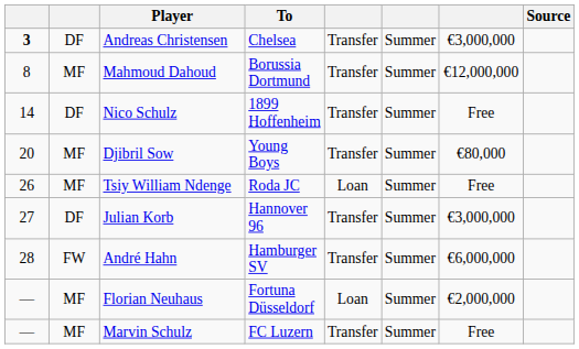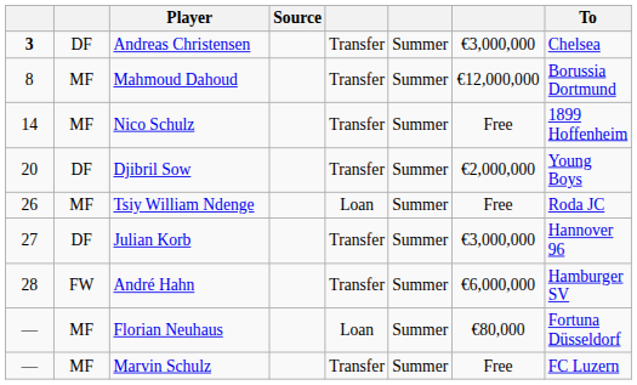columns swapped: To <-> Source
Nico Schulz | column 2: DF -> MF
Djibril Sow | column 2: MF -> DF
Djibril Sow | column 7: €80,000 -> €2,000,000
Florian Neuhaus | column 7: €2,000,000 -> €80,000
